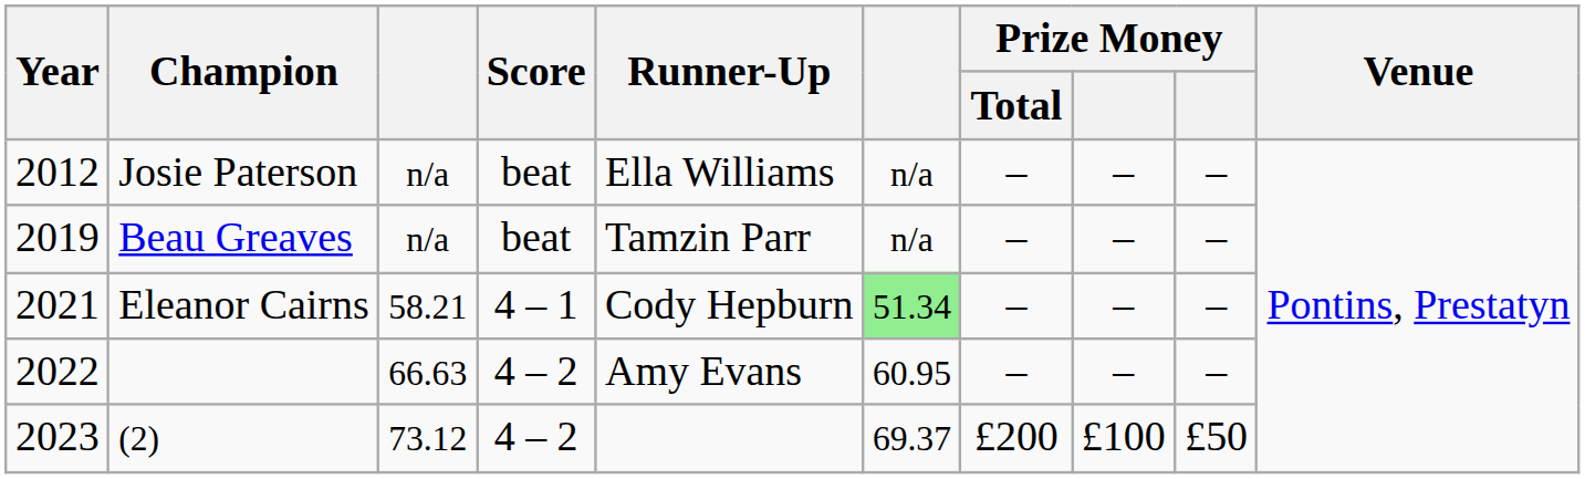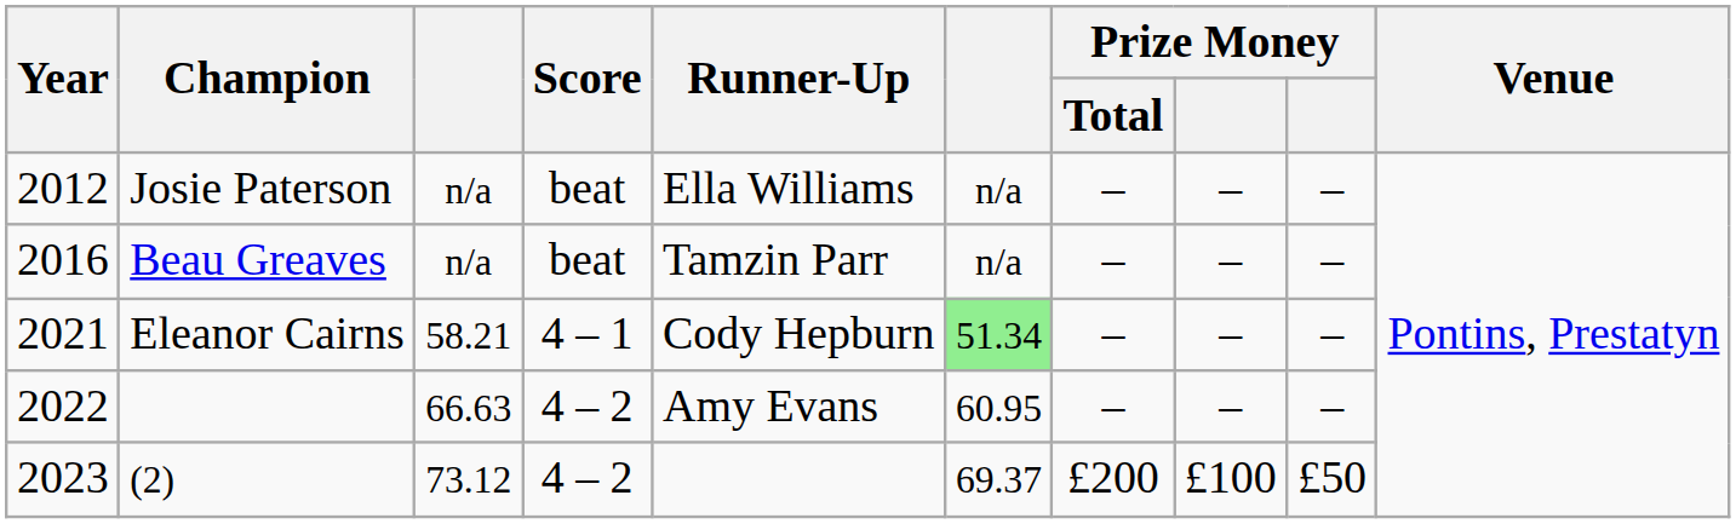Beau Greaves | Year: 2019 -> 2016
